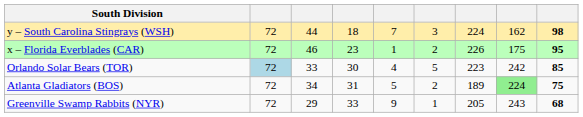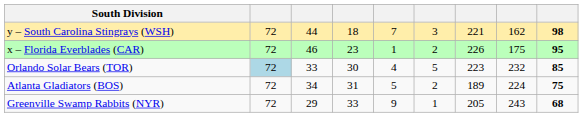y – South Carolina Stingrays (WSH) | column 7: 224 -> 221
Orlando Solar Bears (TOR) | column 8: 242 -> 232
Atlanta Gladiators (BOS) | column 8: lightgreen background -> no background
